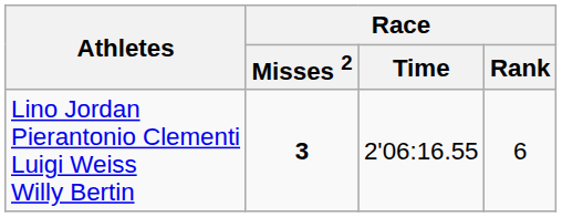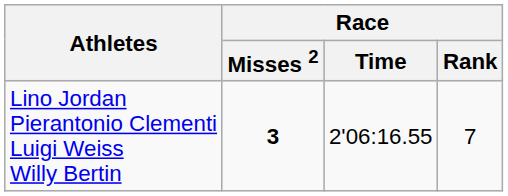Lino Jordan Pierantonio Clementi Luigi Weiss Willy Bertin | Race / Rank: 6 -> 7
